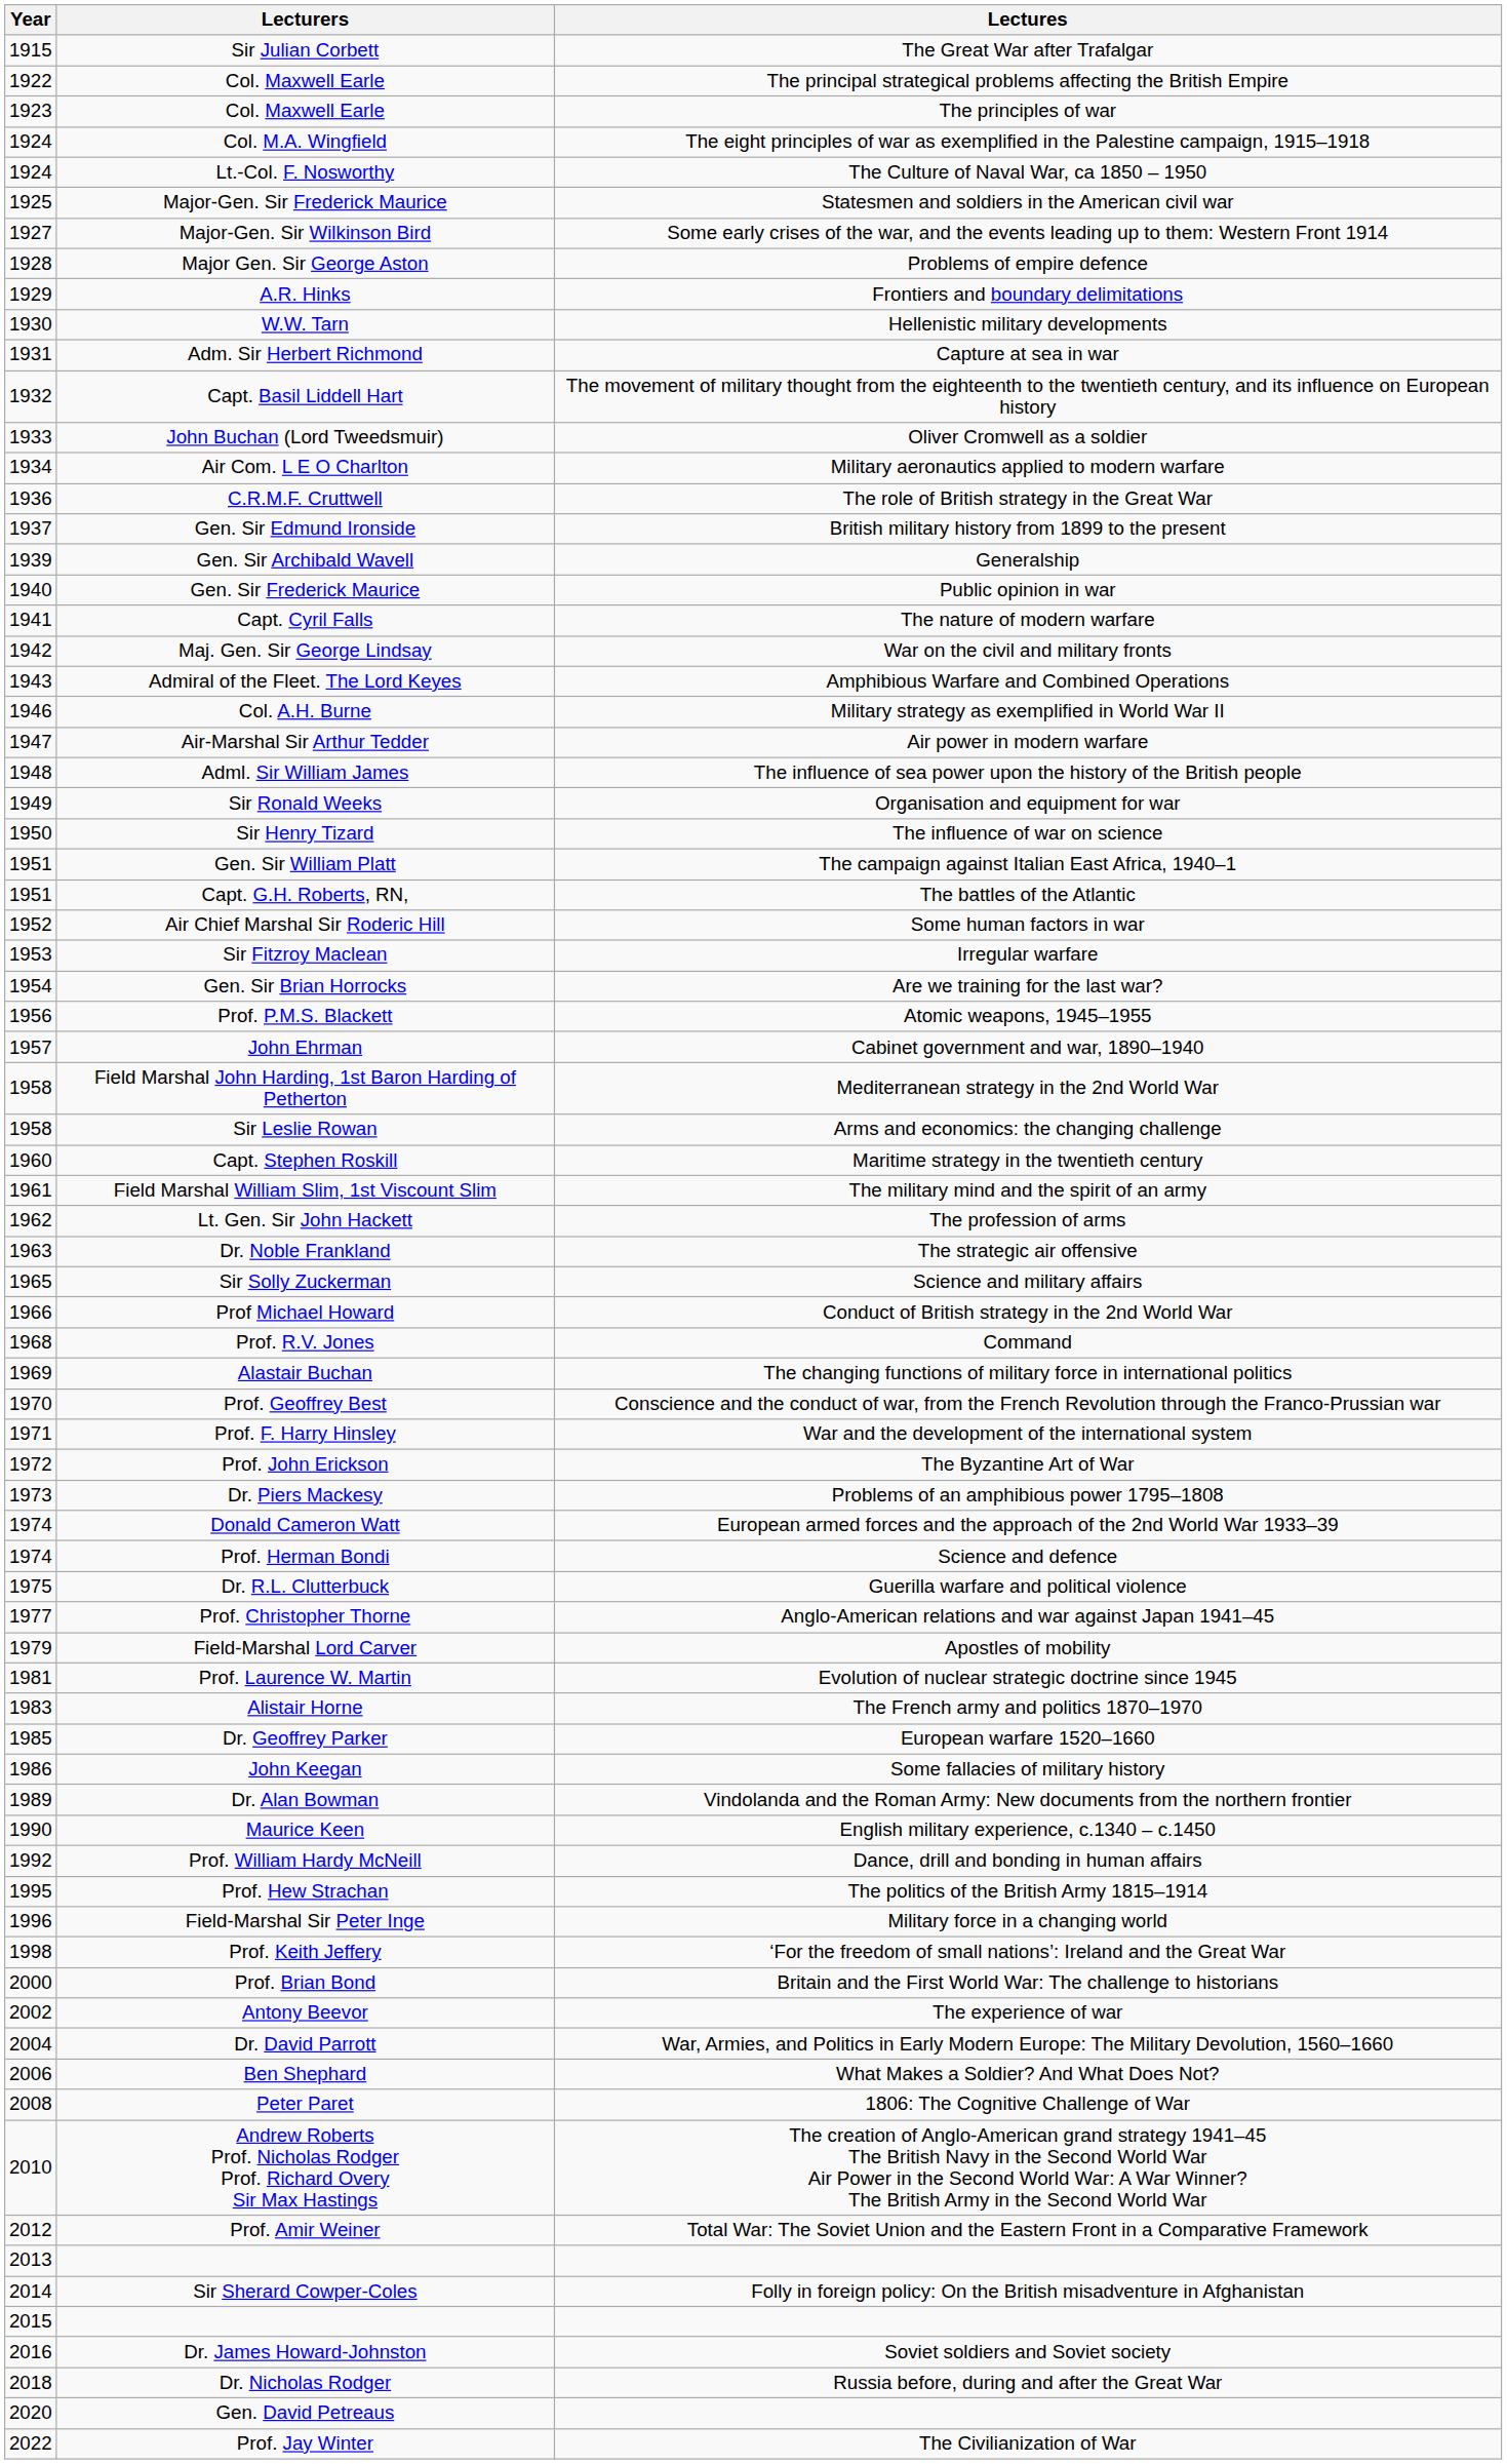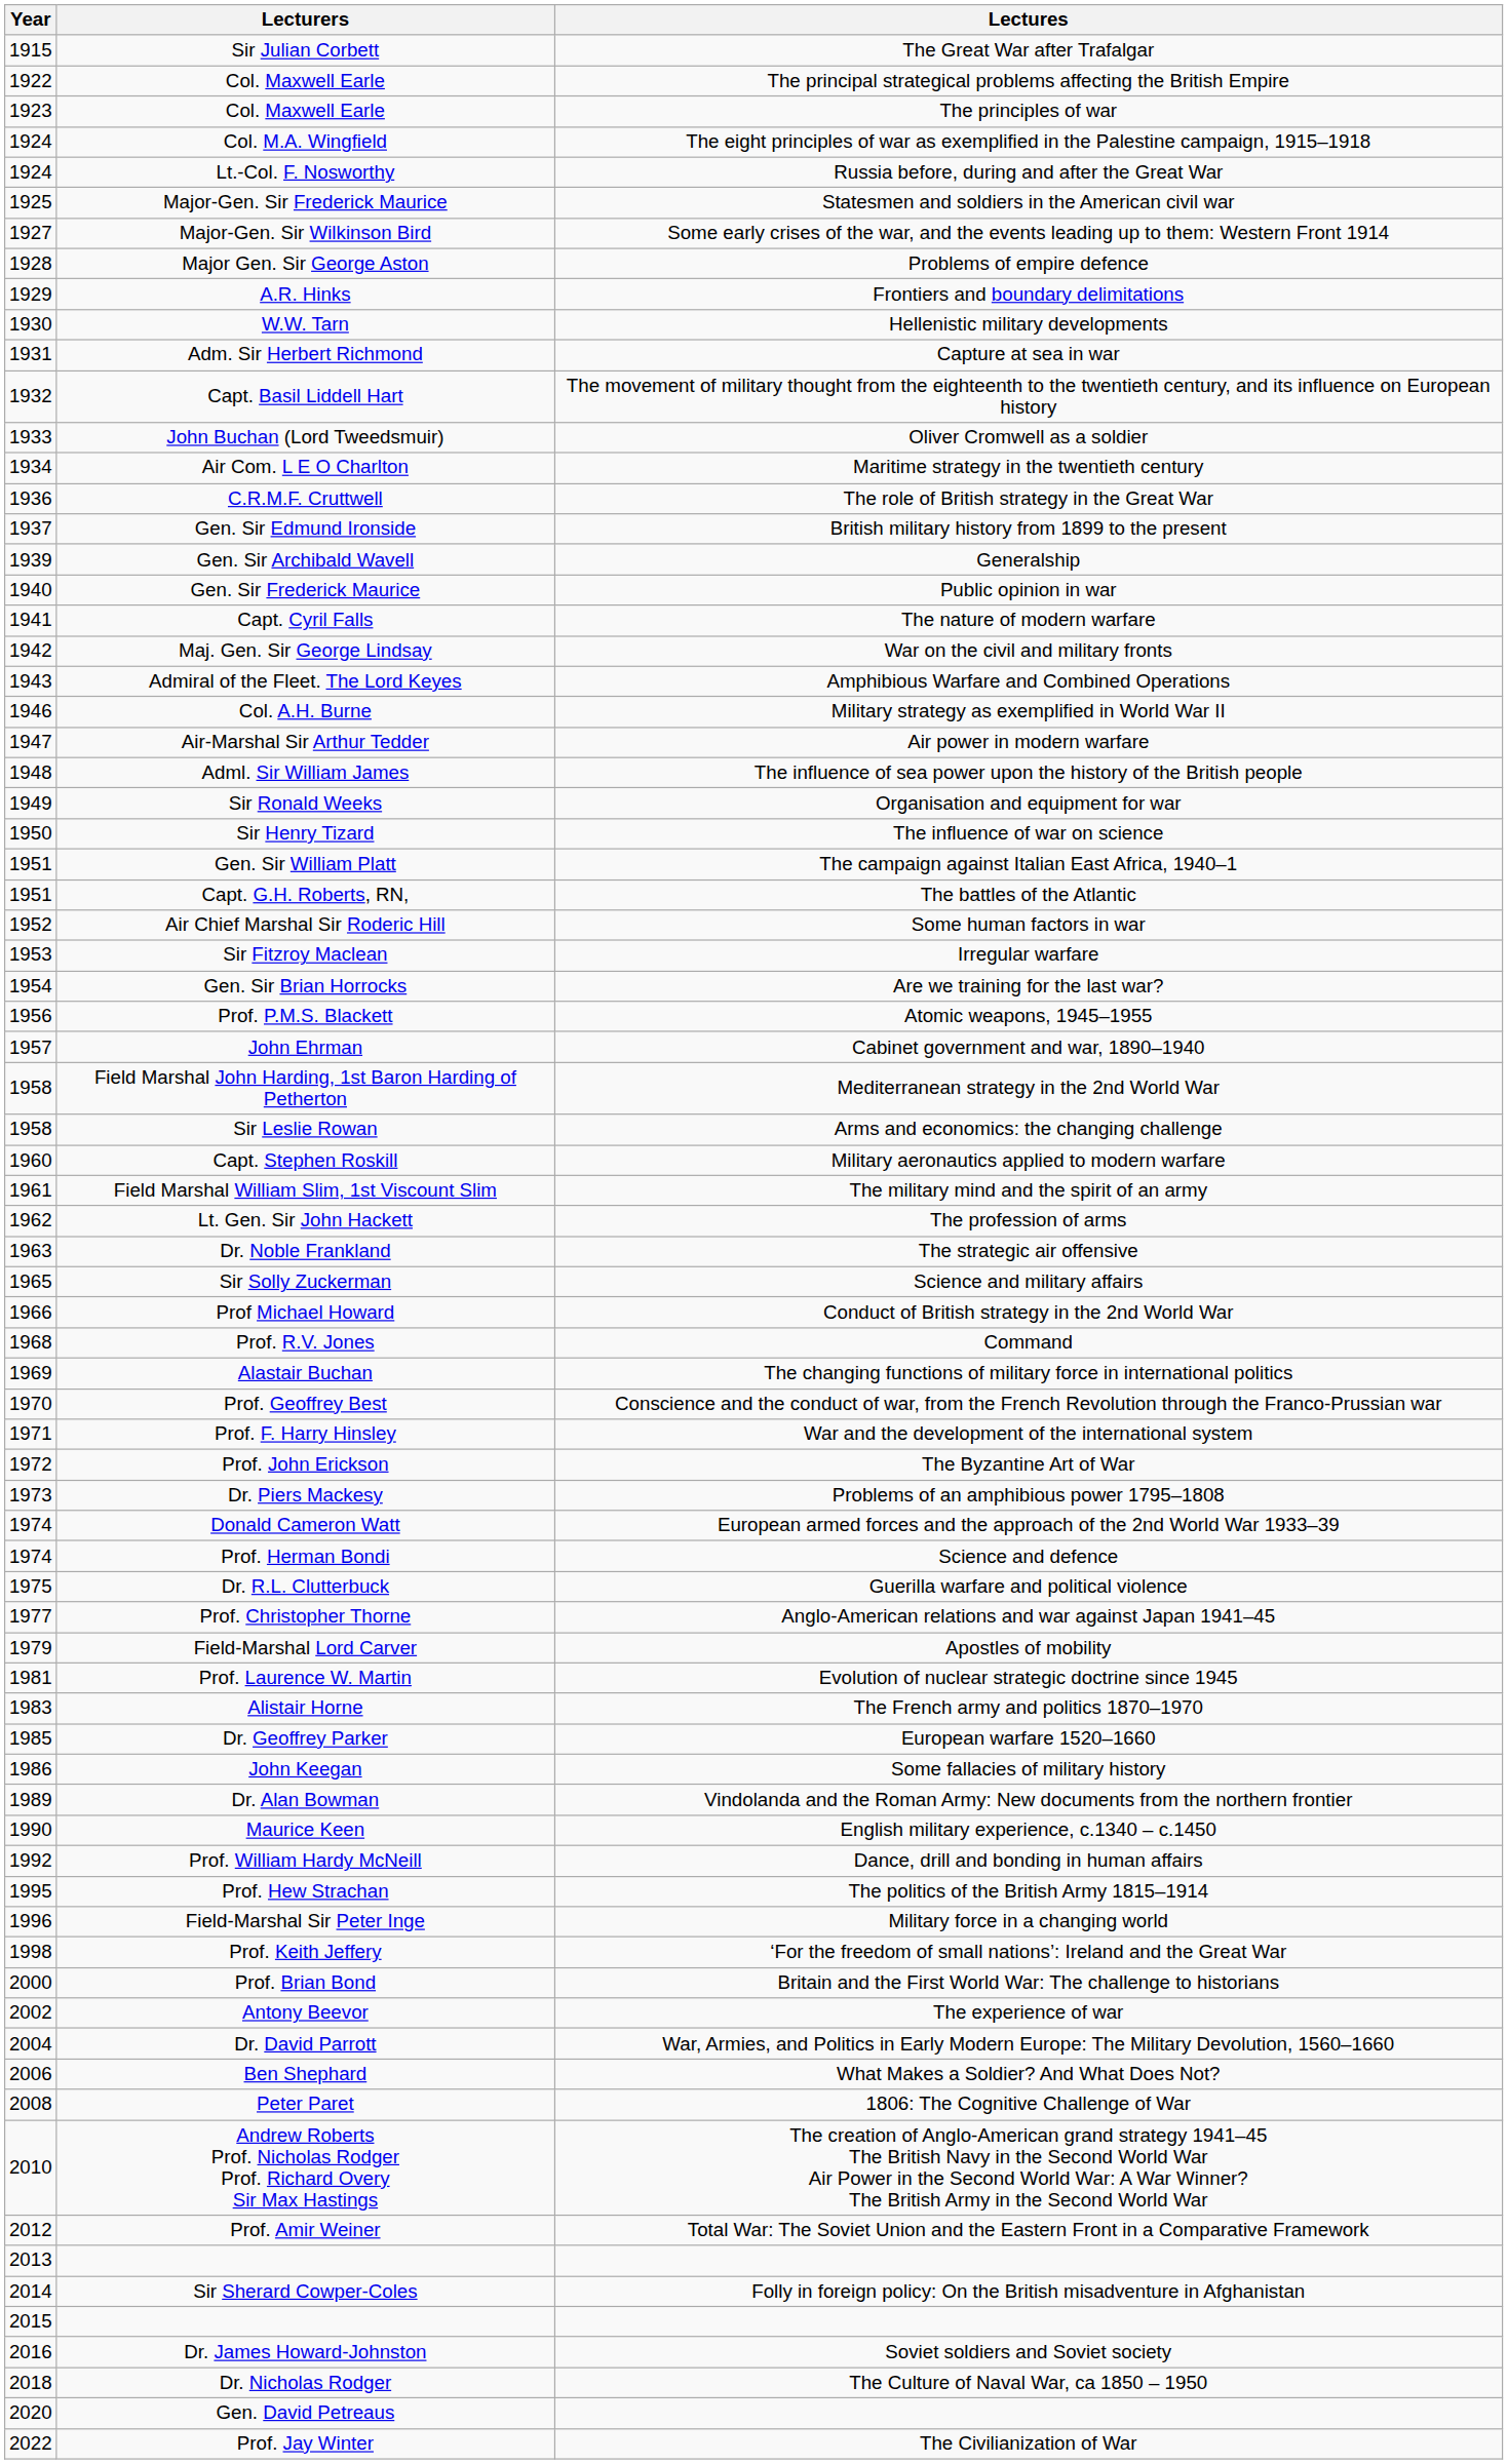Lt.-Col. F. Nosworthy | Lectures: The Culture of Naval War, ca 1850 – 1950 -> Russia before, during and after the Great War
Air Com. L E O Charlton | Lectures: Military aeronautics applied to modern warfare -> Maritime strategy in the twentieth century
Capt. Stephen Roskill | Lectures: Maritime strategy in the twentieth century -> Military aeronautics applied to modern warfare
Dr. Nicholas Rodger | Lectures: Russia before, during and after the Great War -> The Culture of Naval War, ca 1850 – 1950
